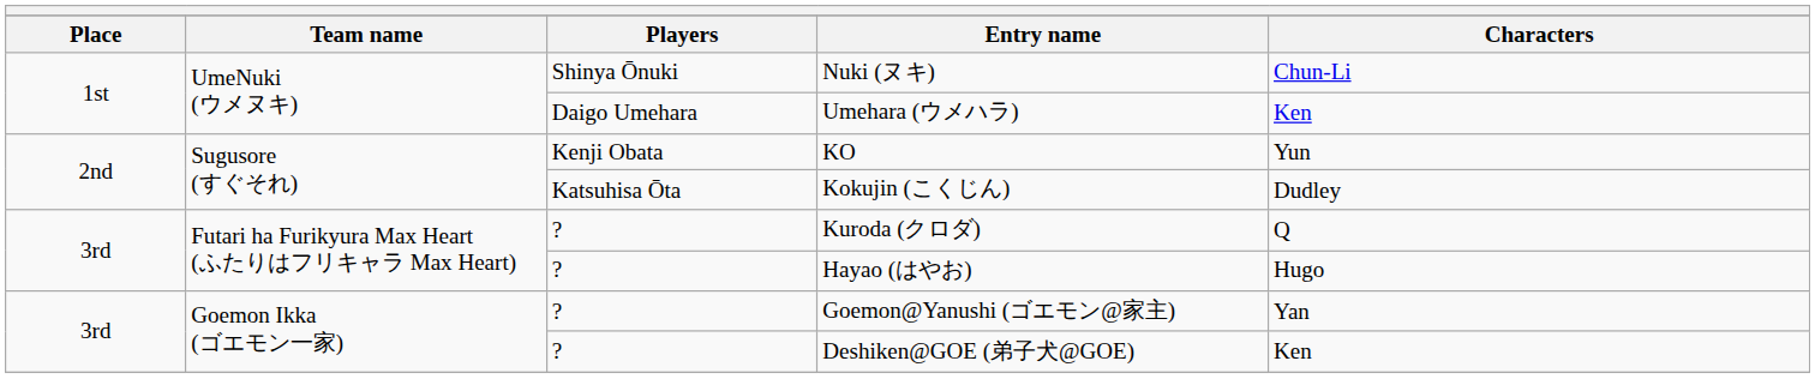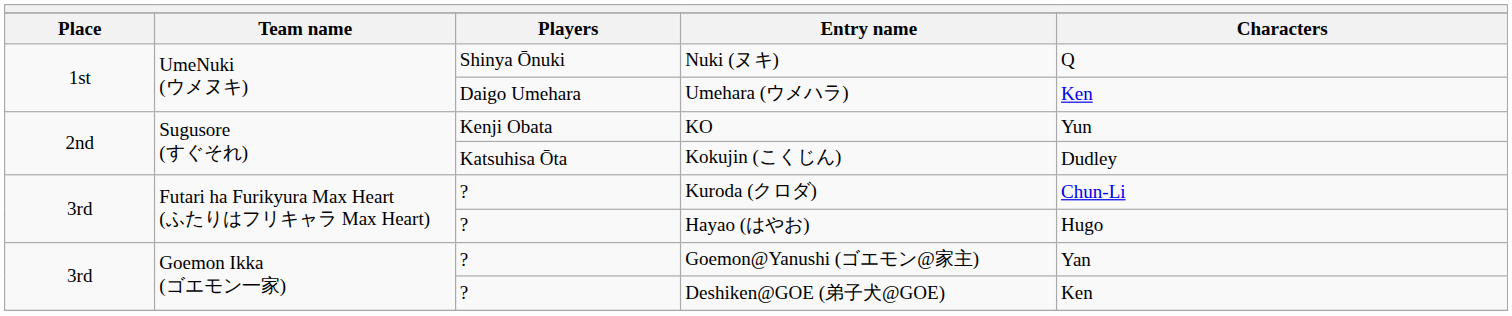Nuki (ヌキ) | Characters: Chun-Li -> Q
Kuroda (クロダ) | Characters: Q -> Chun-Li
